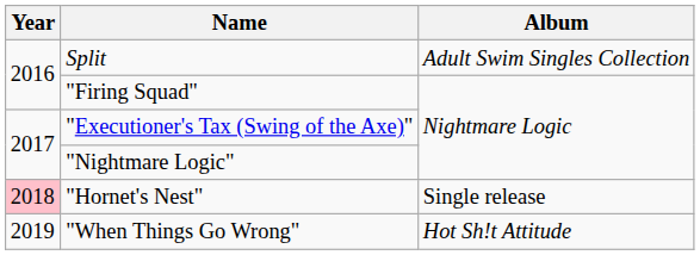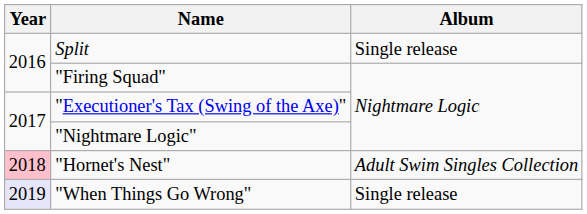Split | Album: Adult Swim Singles Collection -> Single release
"Hornet's Nest" | Album: Single release -> Adult Swim Singles Collection
"When Things Go Wrong" | Year: no background -> lavender background
"When Things Go Wrong" | Album: Hot Sh!t Attitude -> Single release
